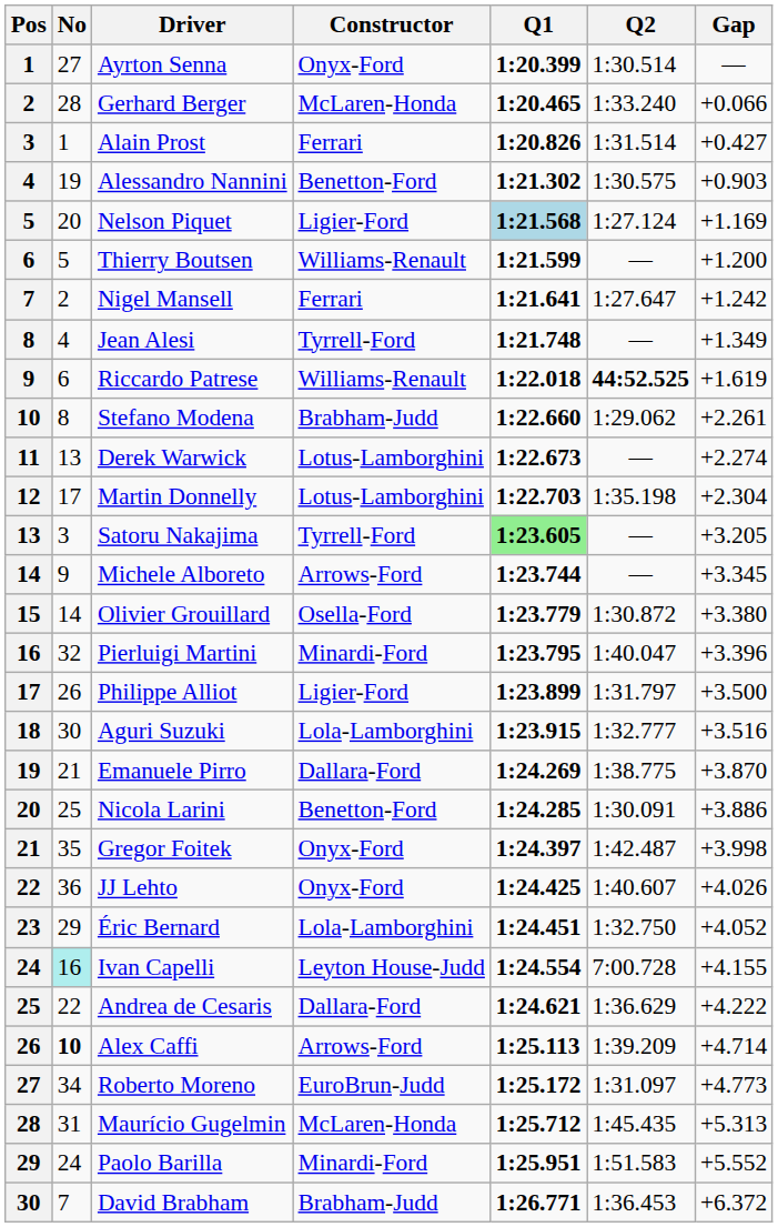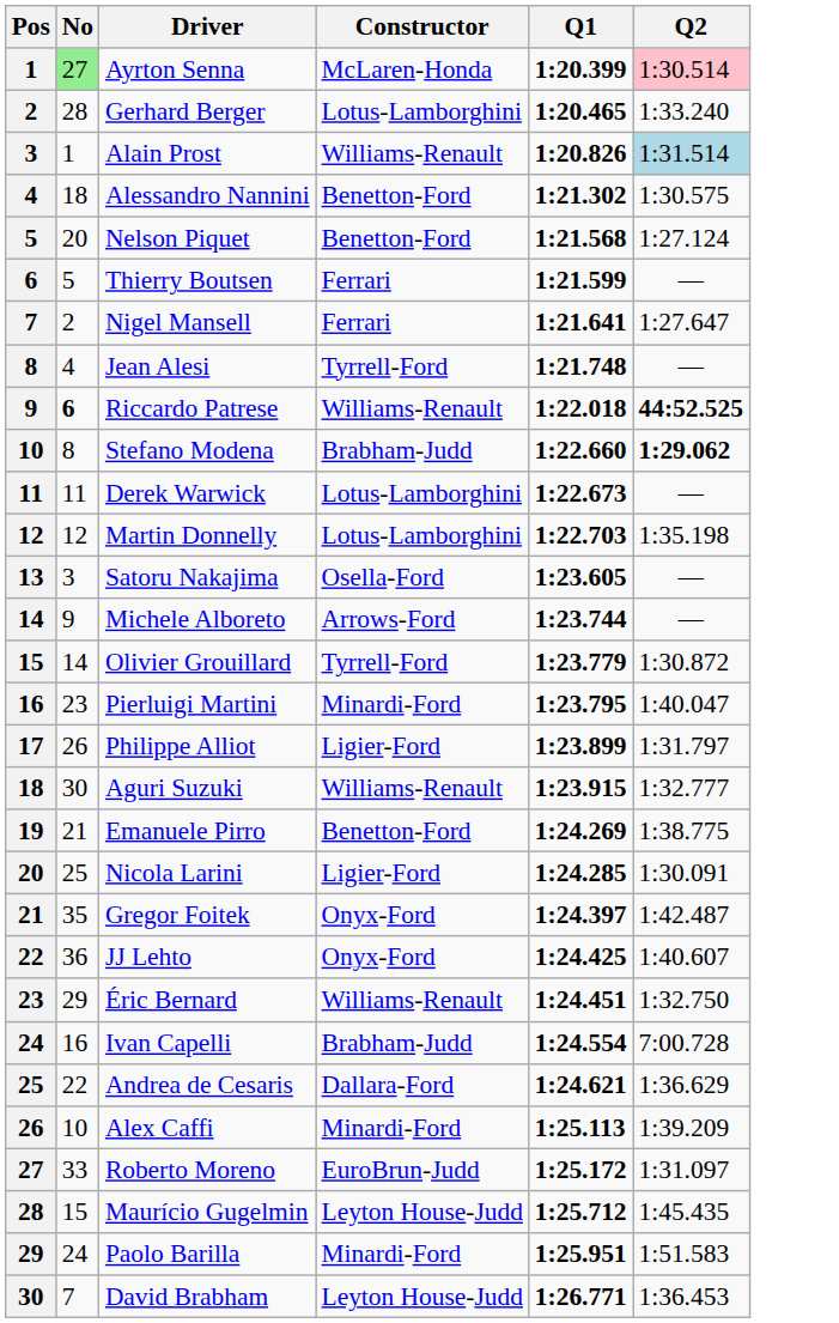- column: Gap | — | +0.066 | +0.427 | +0.903 | +1.169 | +1.200 | +1.242 | +1.349 | +1.619 | +2.261 | +2.274 | +2.304 | +3.205 | +3.345 | +3.380 | +3.396 | +3.500 | +3.516 | +3.870 | +3.886 | +3.998 | +4.026 | +4.052 | +4.155 | +4.222 | +4.714 | +4.773 | +5.313 | +5.552 | +6.372
Ayrton Senna | No: no background -> lightgreen background
Ayrton Senna | Constructor: Onyx-Ford -> McLaren-Honda
Ayrton Senna | Q2: no background -> pink background
Gerhard Berger | Constructor: McLaren-Honda -> Lotus-Lamborghini
Alain Prost | Constructor: Ferrari -> Williams-Renault
Alain Prost | Q2: no background -> lightblue background
Alessandro Nannini | No: 19 -> 18
Nelson Piquet | Constructor: Ligier-Ford -> Benetton-Ford
Nelson Piquet | Q1: lightblue background -> no background
Thierry Boutsen | Constructor: Williams-Renault -> Ferrari
Riccardo Patrese | No: normal -> bold
Stefano Modena | Q2: normal -> bold
Derek Warwick | No: 13 -> 11
Martin Donnelly | No: 17 -> 12
Satoru Nakajima | Constructor: Tyrrell-Ford -> Osella-Ford
Satoru Nakajima | Q1: lightgreen background -> no background
Olivier Grouillard | Constructor: Osella-Ford -> Tyrrell-Ford
Pierluigi Martini | No: 32 -> 23
Aguri Suzuki | Constructor: Lola-Lamborghini -> Williams-Renault
Emanuele Pirro | Constructor: Dallara-Ford -> Benetton-Ford
Nicola Larini | Constructor: Benetton-Ford -> Ligier-Ford
Éric Bernard | Constructor: Lola-Lamborghini -> Williams-Renault
Ivan Capelli | No: paleturquoise background -> no background
Ivan Capelli | Constructor: Leyton House-Judd -> Brabham-Judd
Alex Caffi | No: bold -> normal
Alex Caffi | Constructor: Arrows-Ford -> Minardi-Ford
Roberto Moreno | No: 34 -> 33
Maurício Gugelmin | No: 31 -> 15
Maurício Gugelmin | Constructor: McLaren-Honda -> Leyton House-Judd
David Brabham | Constructor: Brabham-Judd -> Leyton House-Judd
